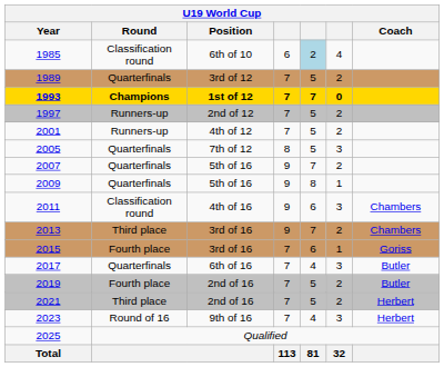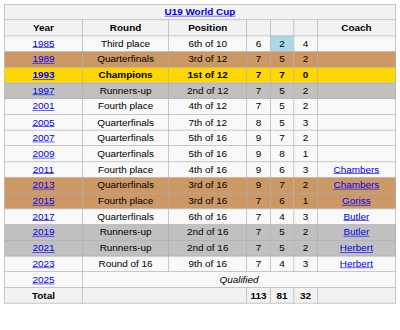1985 | Round: Classification round -> Third place
2001 | Round: Runners-up -> Fourth place
2011 | Round: Classification round -> Fourth place
2013 | Round: Third place -> Quarterfinals
2019 | Round: Fourth place -> Runners-up
2021 | Round: Third place -> Runners-up
